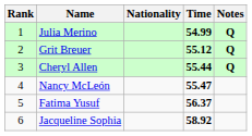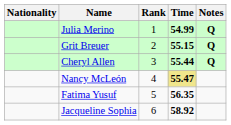columns swapped: Rank <-> Nationality
Grit Breuer | Time: 55.12 -> 55.15
Nancy McLeón | Time: no background -> khaki background
Fatima Yusuf | Time: 56.37 -> 56.35
